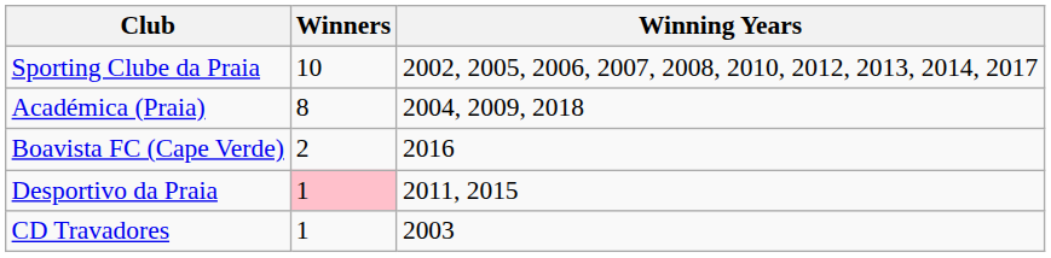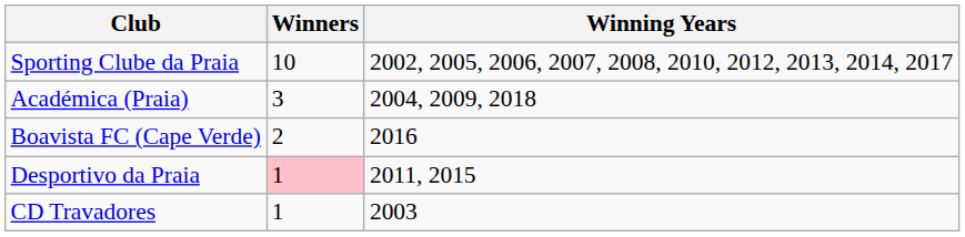Académica (Praia) | Winners: 8 -> 3
